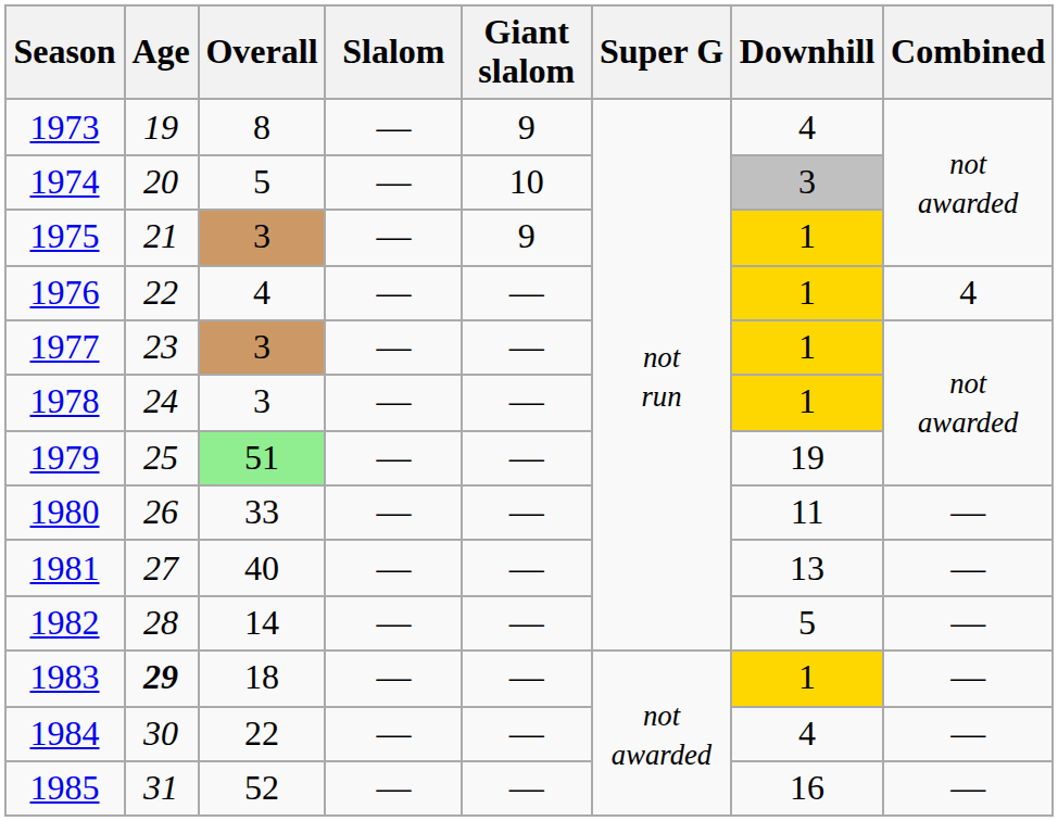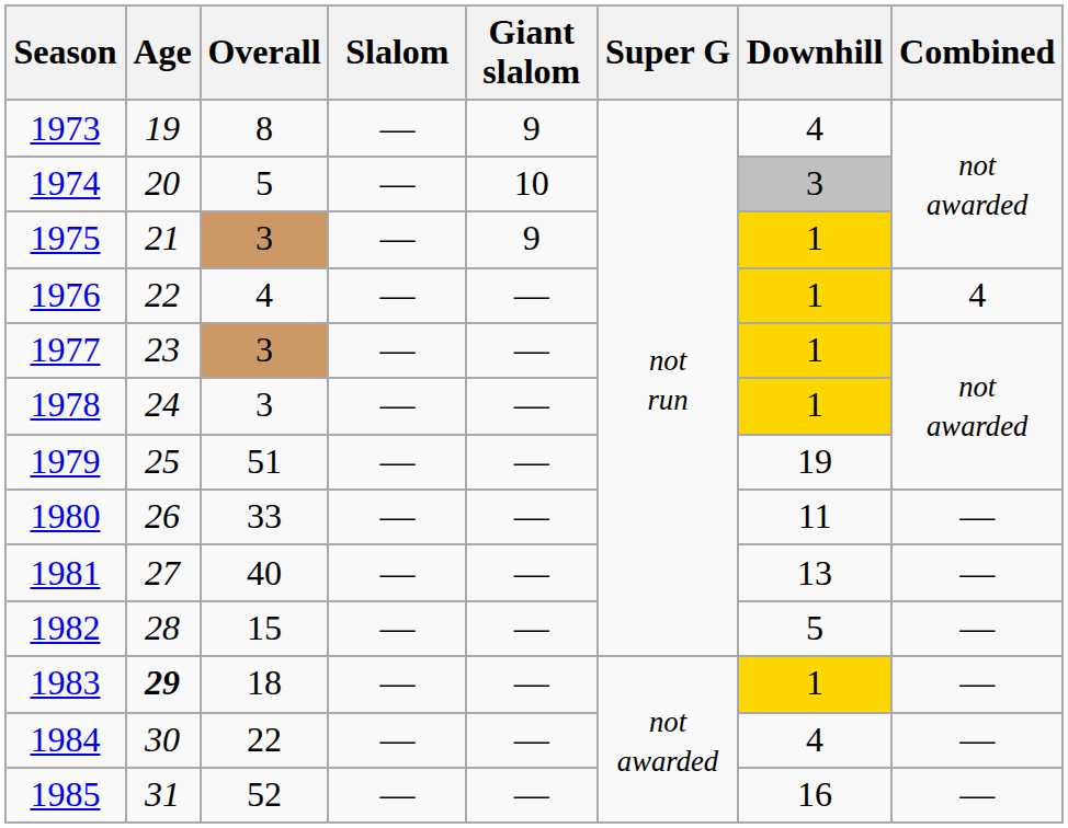1979 | Overall: lightgreen background -> no background
1982 | Overall: 14 -> 15
